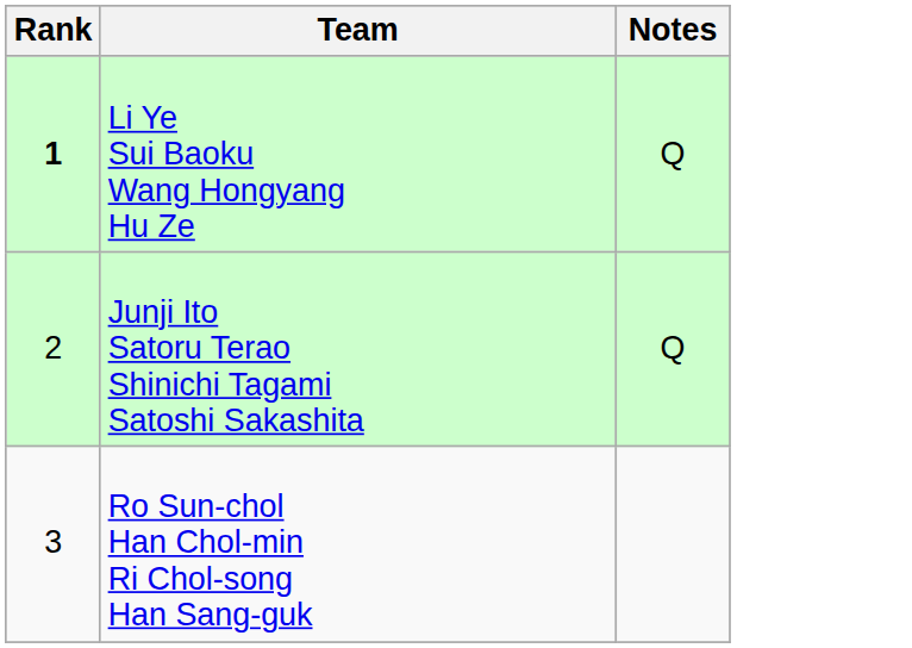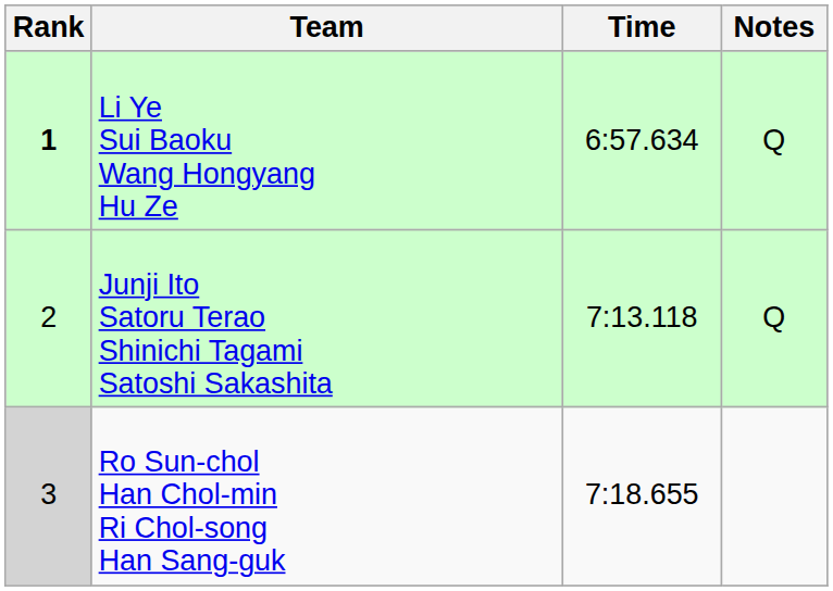+ column: Time | 6:57.634 | 7:13.118 | 7:18.655
Ro Sun-chol Han Chol-min Ri Chol-song Han Sang-guk | Rank: no background -> lightgrey background
